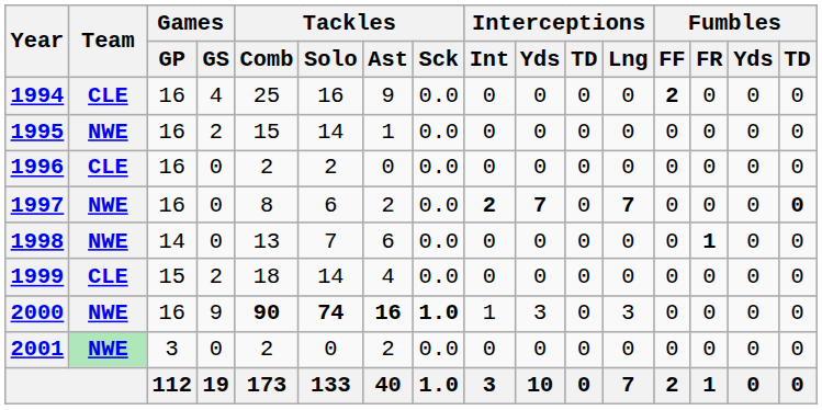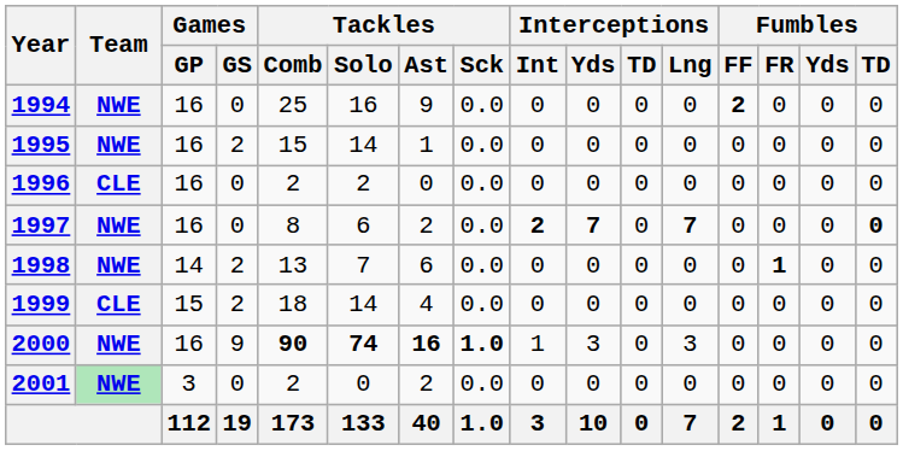1994 | Team: CLE -> NWE
1994 | Games / GS: 4 -> 0
1998 | Games / GS: 0 -> 2
